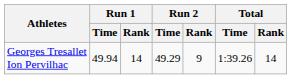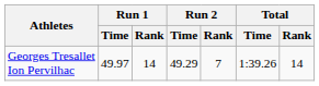Georges Tresallet Ion Pervilhac | Run 1 / Time: 49.94 -> 49.97
Georges Tresallet Ion Pervilhac | Run 2 / Rank: 9 -> 7
